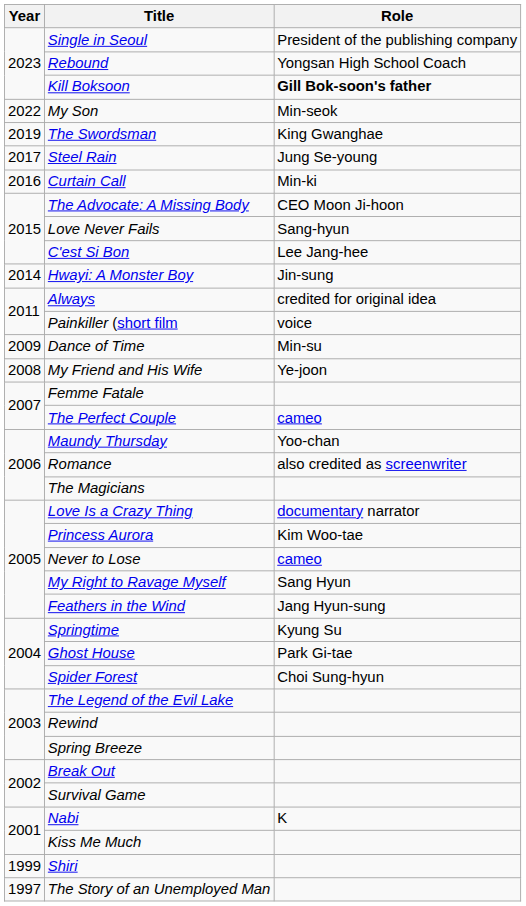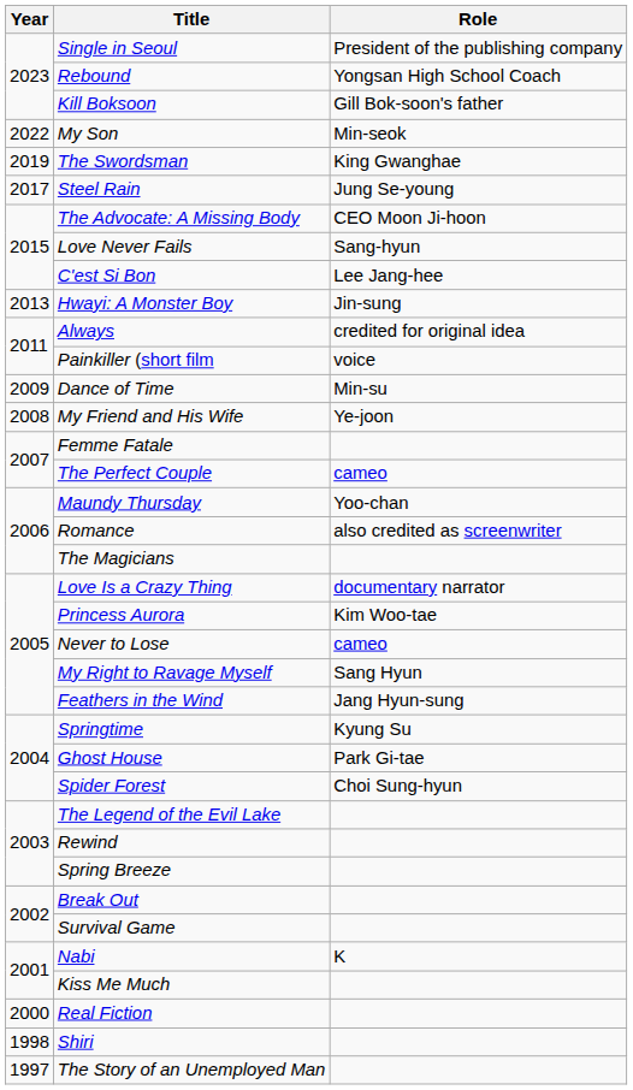Kill Boksoon | Role: bold -> normal
- row: 2016 | Curtain Call | Min-ki
Hwayi: A Monster Boy | Year: 2014 -> 2013
+ row: 2000 | Real Fiction
Shiri | Year: 1999 -> 1998
